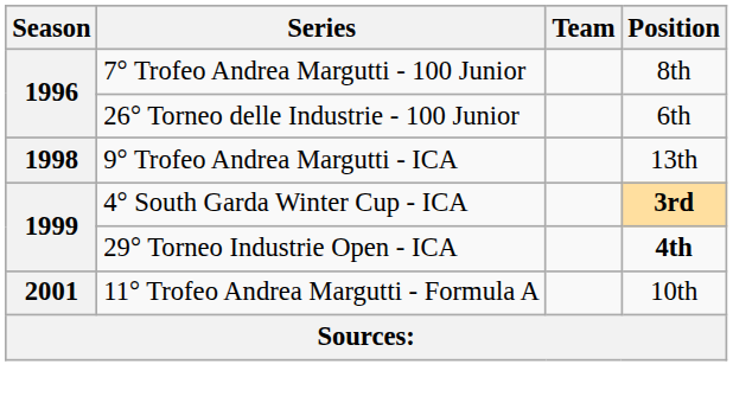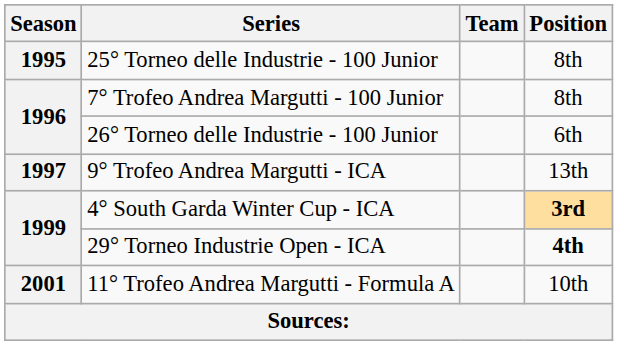+ row: 1995 | 25° Torneo delle Industrie - 100 Junior | 8th
9° Trofeo Andrea Margutti - ICA | Season: 1998 -> 1997
